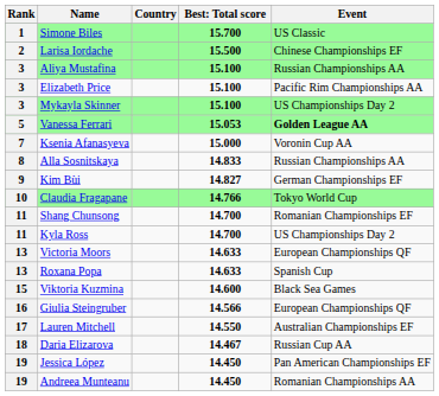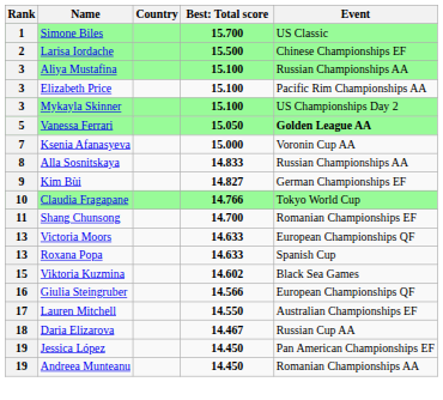Vanessa Ferrari | column 4: 15.053 -> 15.050
- row: 11 | Kyla Ross | 14.700 | US Championships Day 2
Viktoria Kuzmina | column 4: 14.600 -> 14.602
